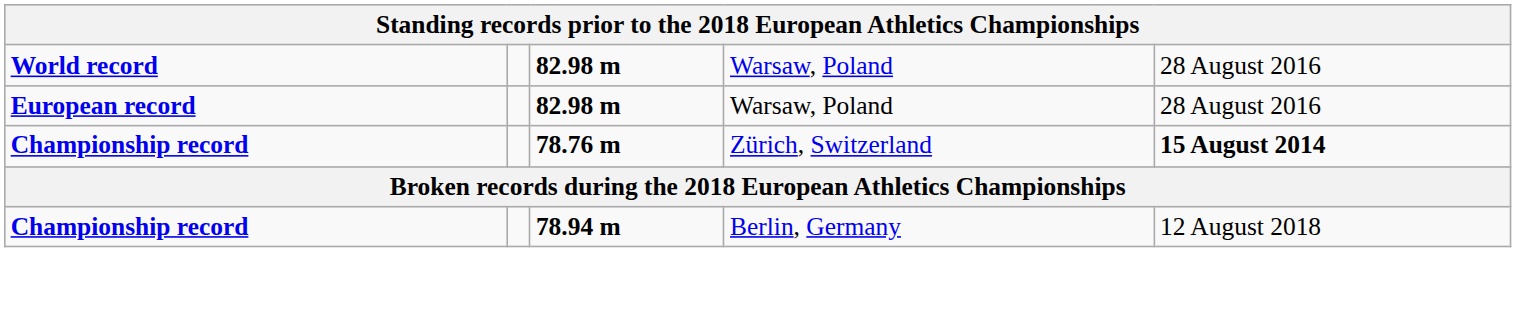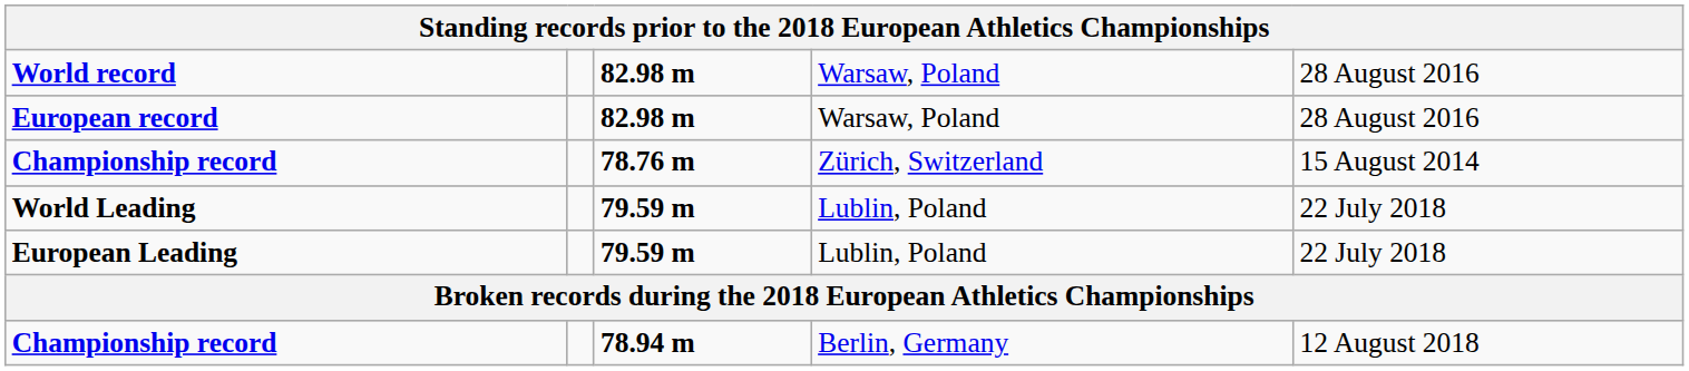Championship record / 78.76 m | column 5: bold -> normal
+ row: World Leading | 79.59 m | Lublin, Poland | 22 July 2018
+ row: European Leading | 79.59 m | Lublin, Poland | 22 July 2018
